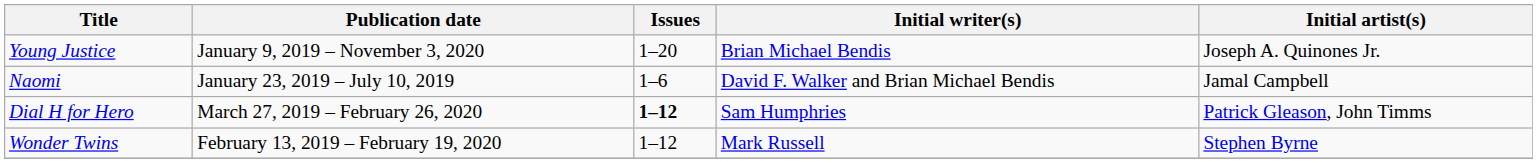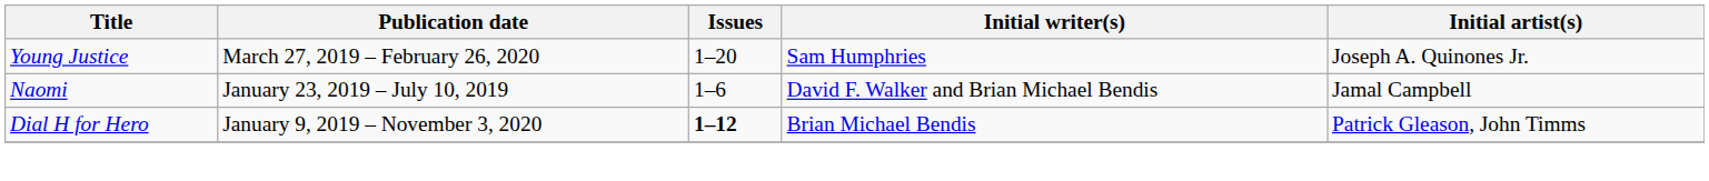Young Justice | Publication date: January 9, 2019 – November 3, 2020 -> March 27, 2019 – February 26, 2020
Young Justice | Initial writer(s): Brian Michael Bendis -> Sam Humphries
Dial H for Hero | Publication date: March 27, 2019 – February 26, 2020 -> January 9, 2019 – November 3, 2020
Dial H for Hero | Initial writer(s): Sam Humphries -> Brian Michael Bendis
- row: Wonder Twins | February 13, 2019 – February 19, 2020 | 1–12 | Mark Russell | Stephen Byrne
